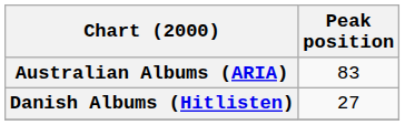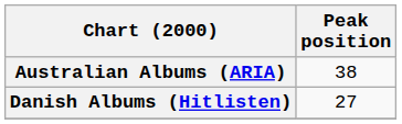Australian Albums (ARIA) | Peak position: 83 -> 38
